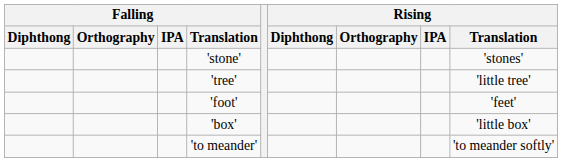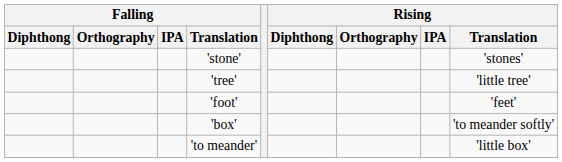'box' | Rising / Translation: 'little box' -> 'to meander softly'
'to meander' | Rising / Translation: 'to meander softly' -> 'little box'
